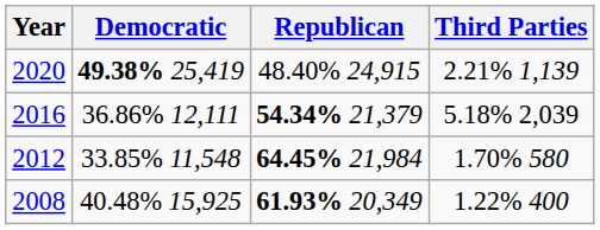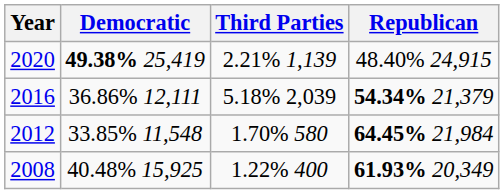columns swapped: Republican <-> Third Parties
